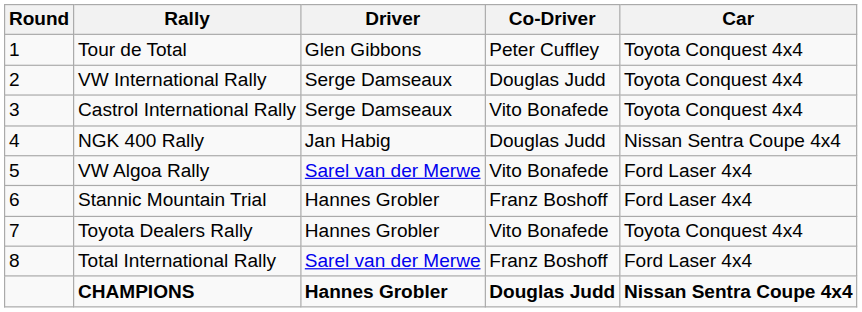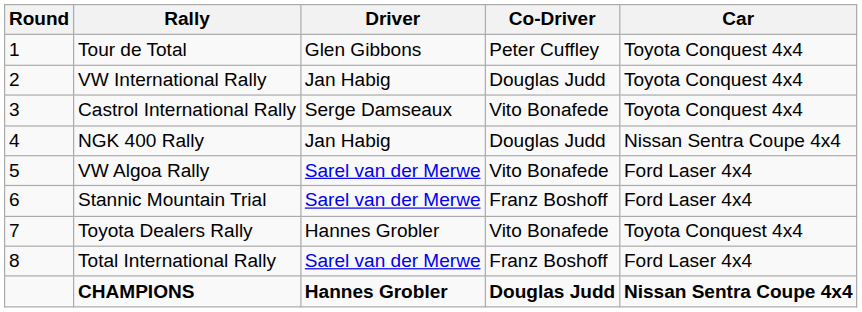VW International Rally | Driver: Serge Damseaux -> Jan Habig
Stannic Mountain Trial | Driver: Hannes Grobler -> Sarel van der Merwe
